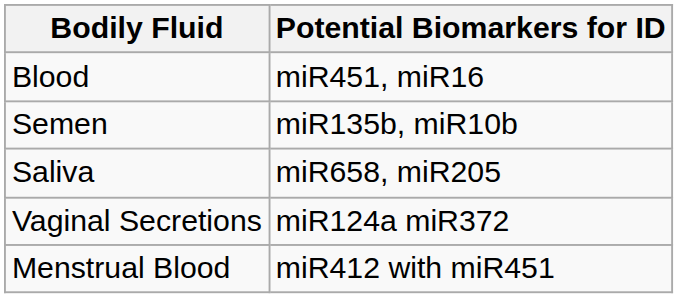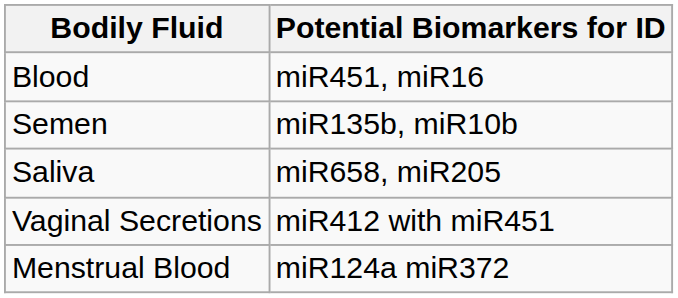Vaginal Secretions | Potential Biomarkers for ID: miR124a miR372 -> miR412 with miR451
Menstrual Blood | Potential Biomarkers for ID: miR412 with miR451 -> miR124a miR372
